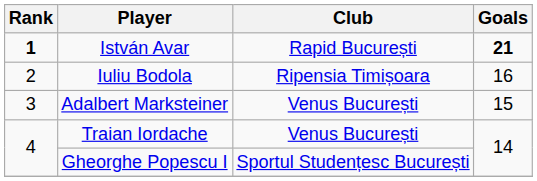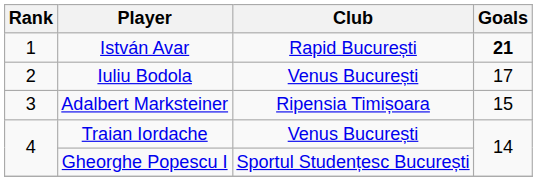István Avar | Rank: bold -> normal
Iuliu Bodola | Club: Ripensia Timișoara -> Venus București
Iuliu Bodola | Goals: 16 -> 17
Adalbert Marksteiner | Club: Venus București -> Ripensia Timișoara
